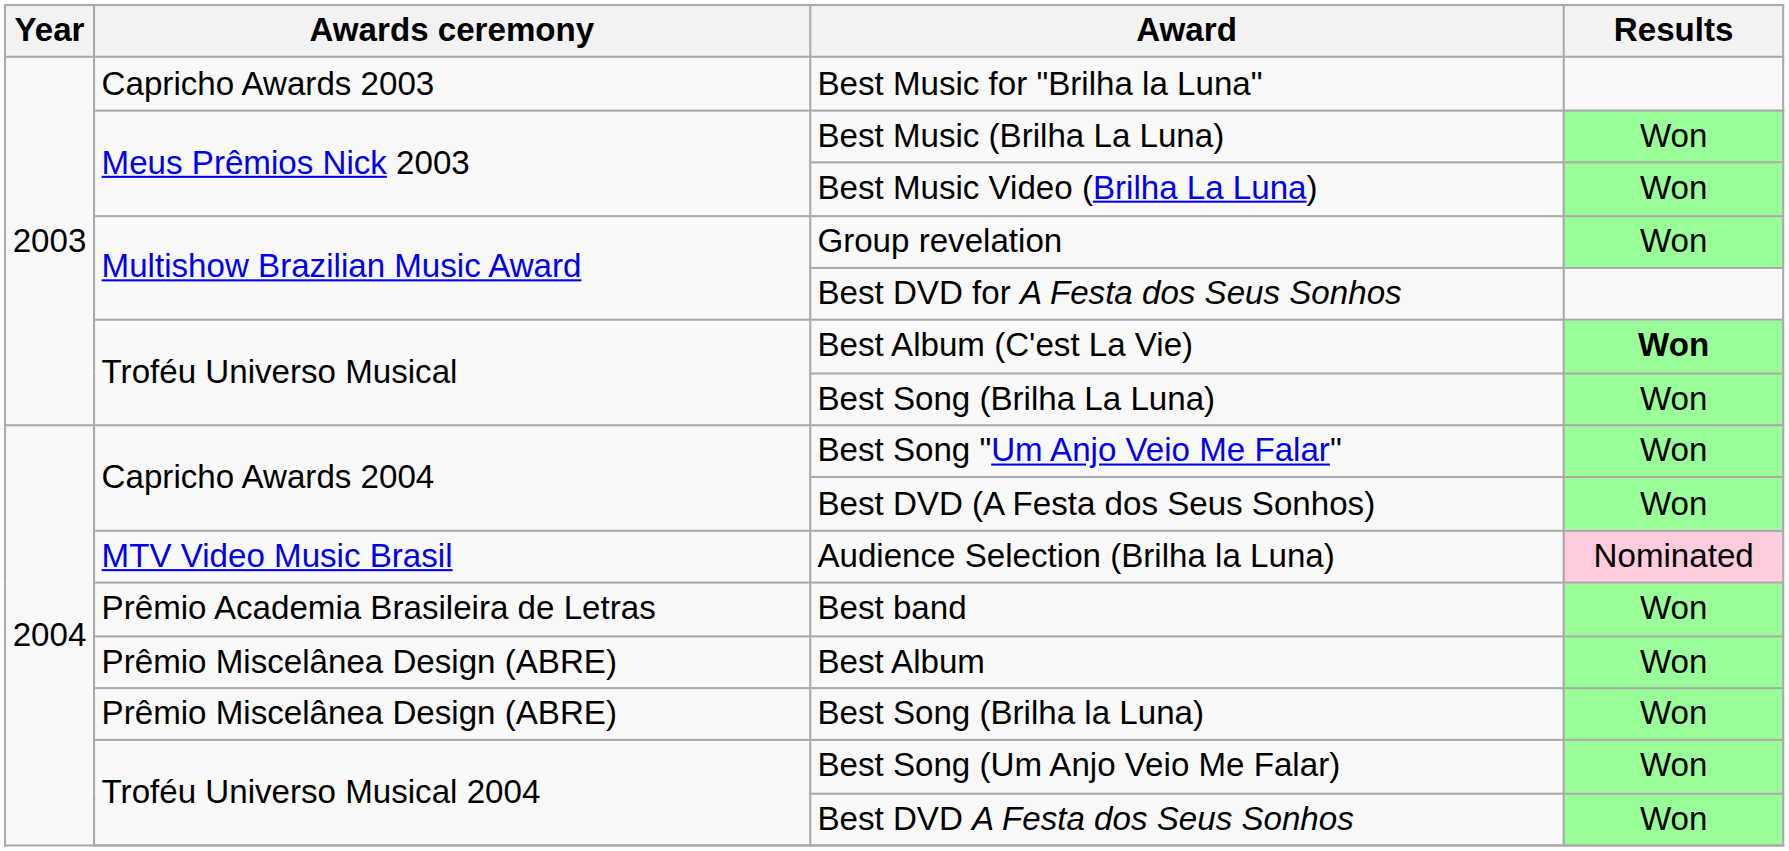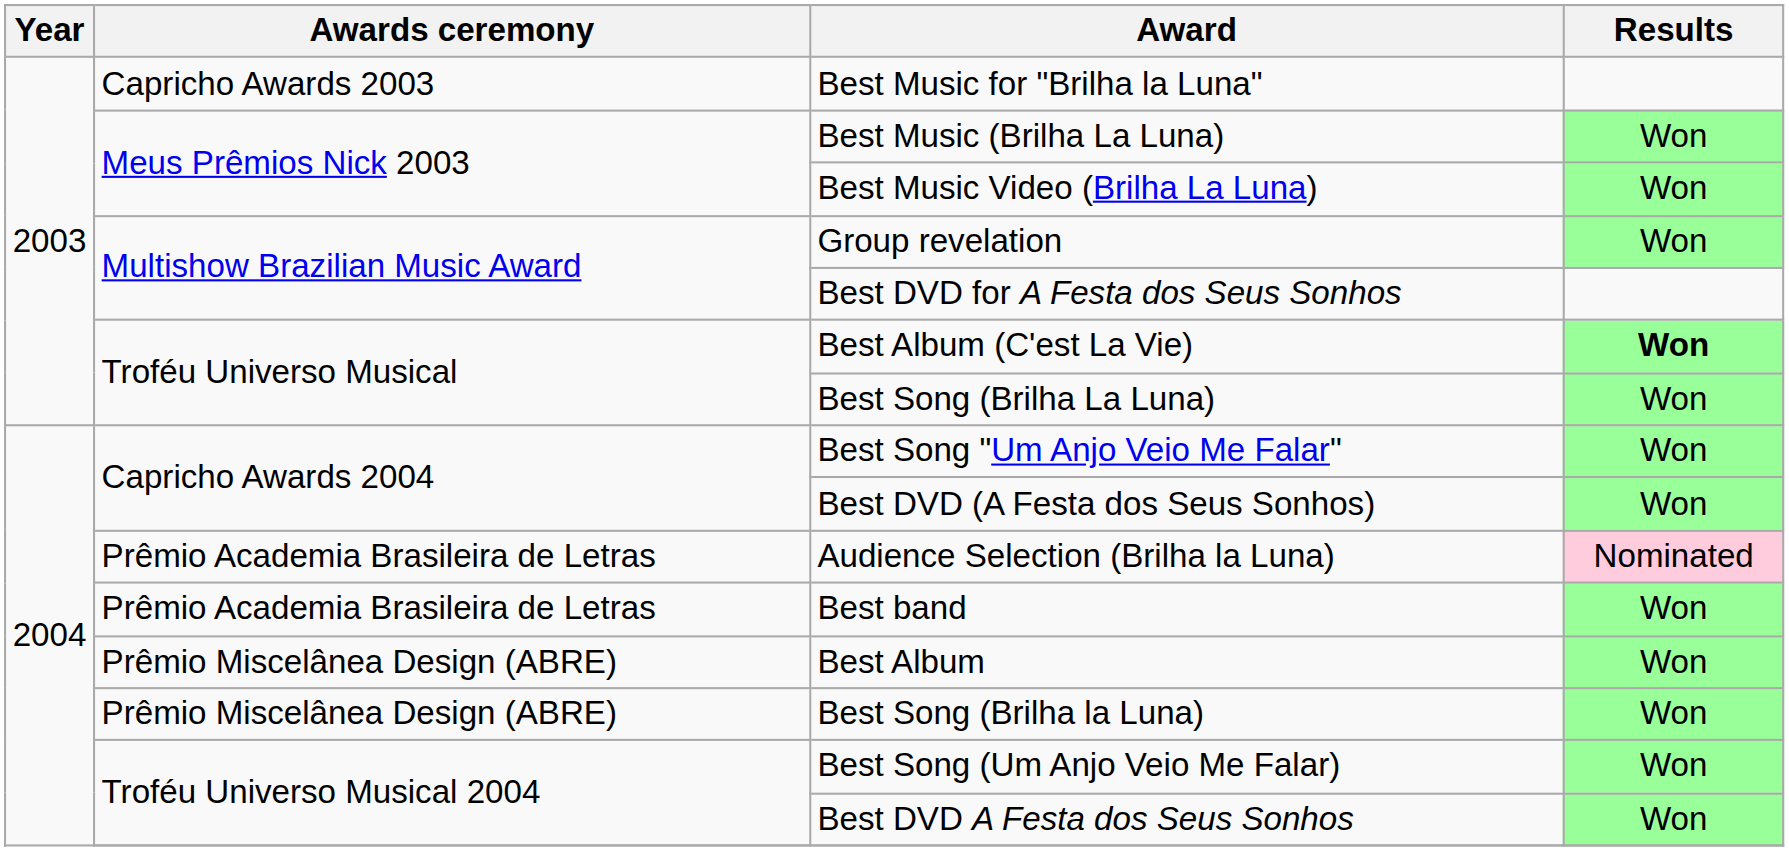Audience Selection (Brilha la Luna) | Awards ceremony: MTV Video Music Brasil -> Prêmio Academia Brasileira de Letras
